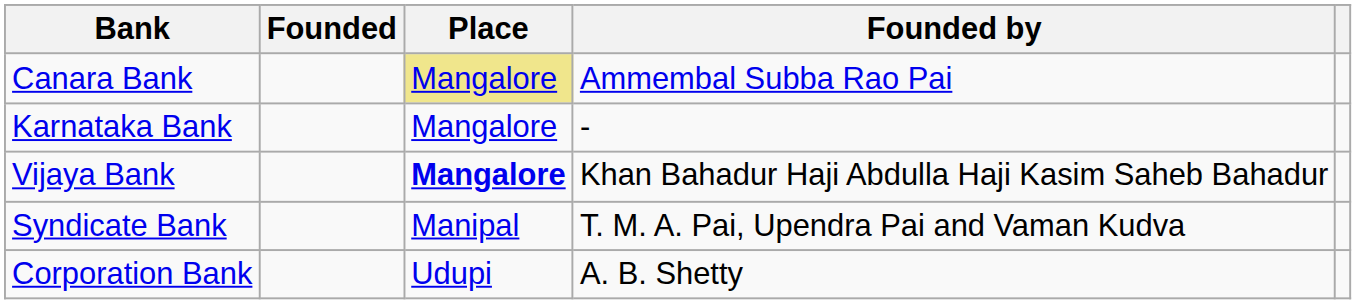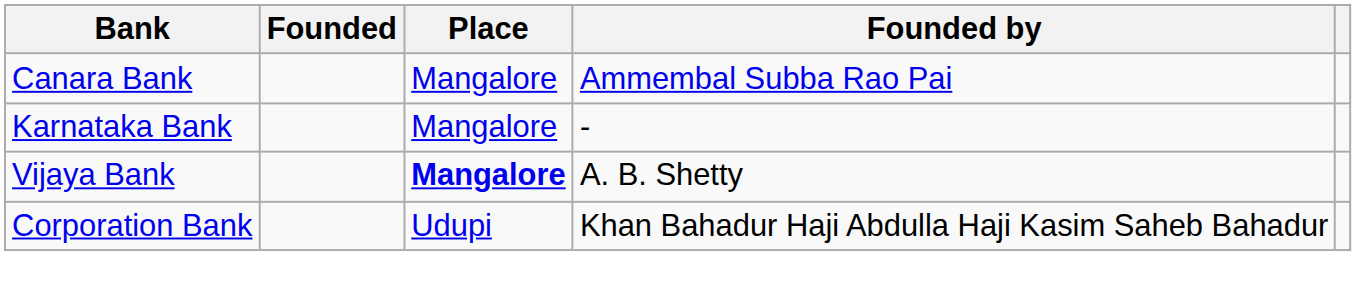Canara Bank | Place: khaki background -> no background
Vijaya Bank | Founded by: Khan Bahadur Haji Abdulla Haji Kasim Saheb Bahadur -> A. B. Shetty
- row: Syndicate Bank | Manipal | T. M. A. Pai, Upendra Pai and Vaman Kudva
Corporation Bank | Founded by: A. B. Shetty -> Khan Bahadur Haji Abdulla Haji Kasim Saheb Bahadur
